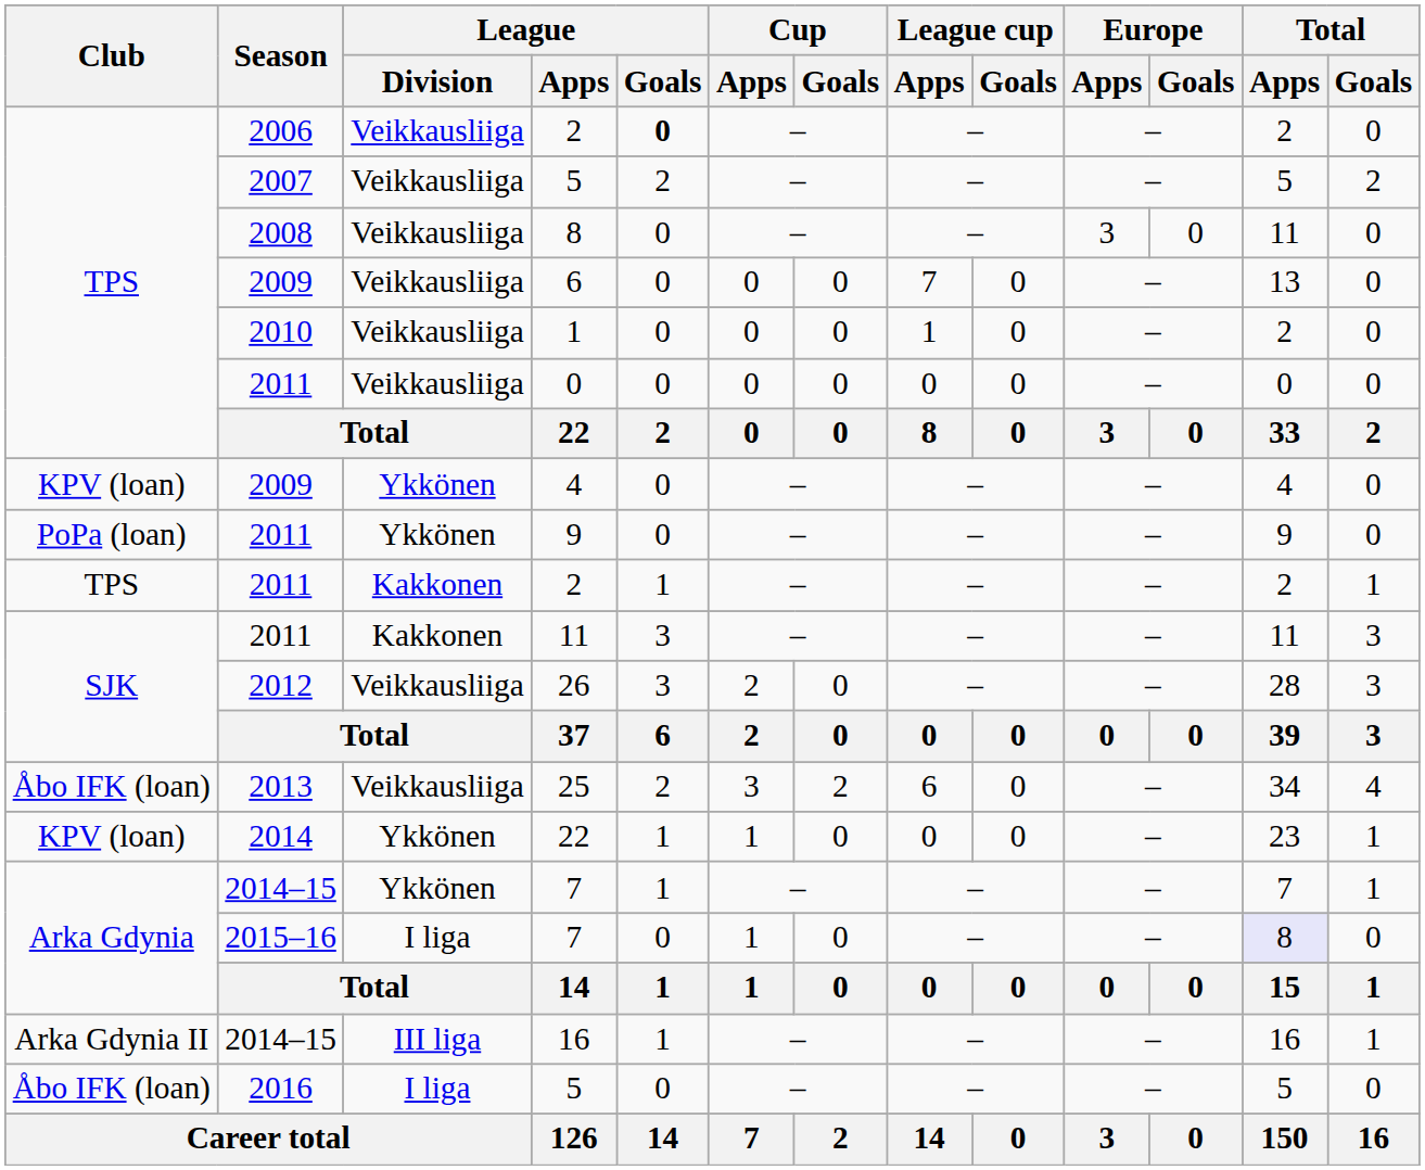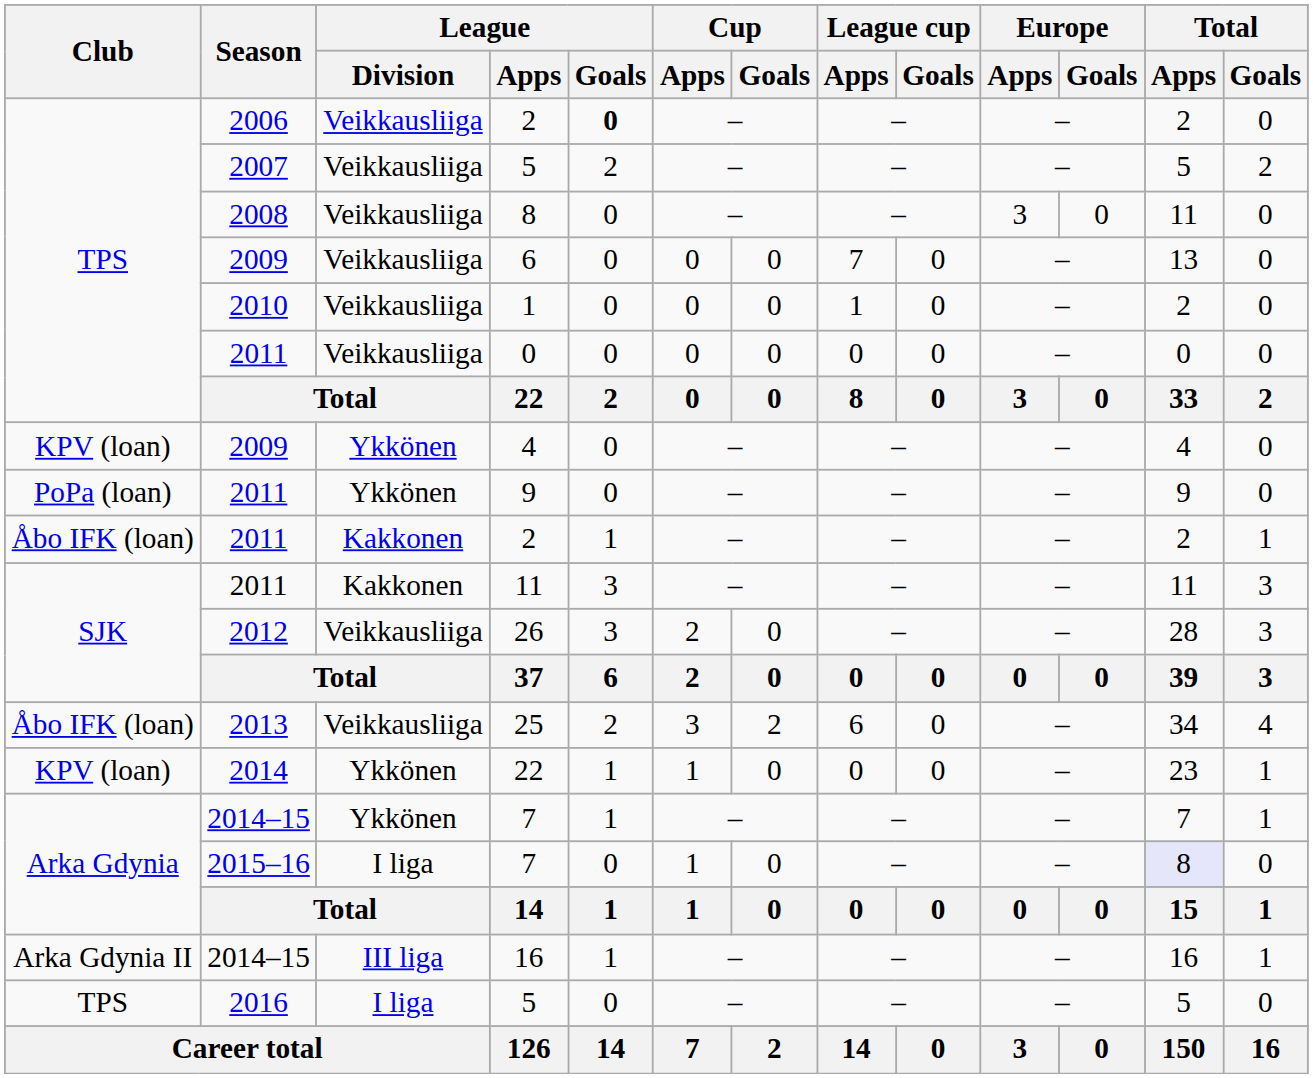2011 / 2 | Club: TPS -> Åbo IFK (loan)
2016 / 5 | Club: Åbo IFK (loan) -> TPS
